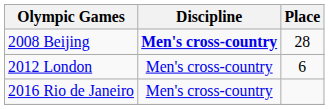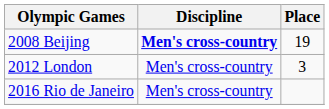2008 Beijing | Place: 28 -> 19
2012 London | Place: 6 -> 3
